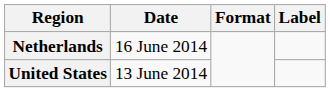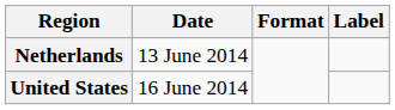Netherlands | Date: 16 June 2014 -> 13 June 2014
United States | Date: 13 June 2014 -> 16 June 2014
